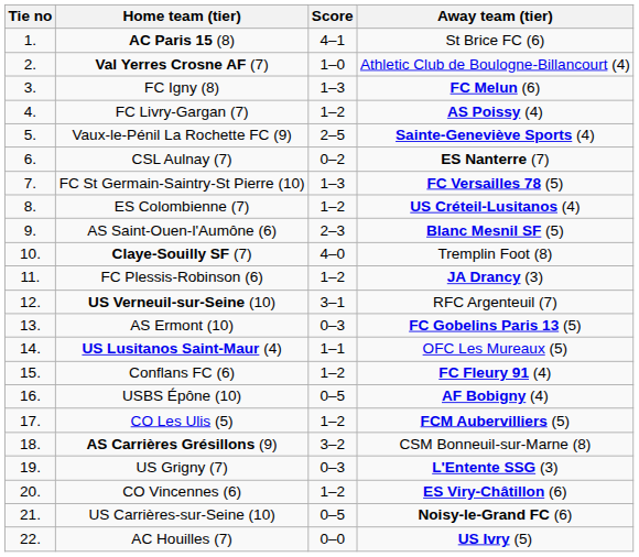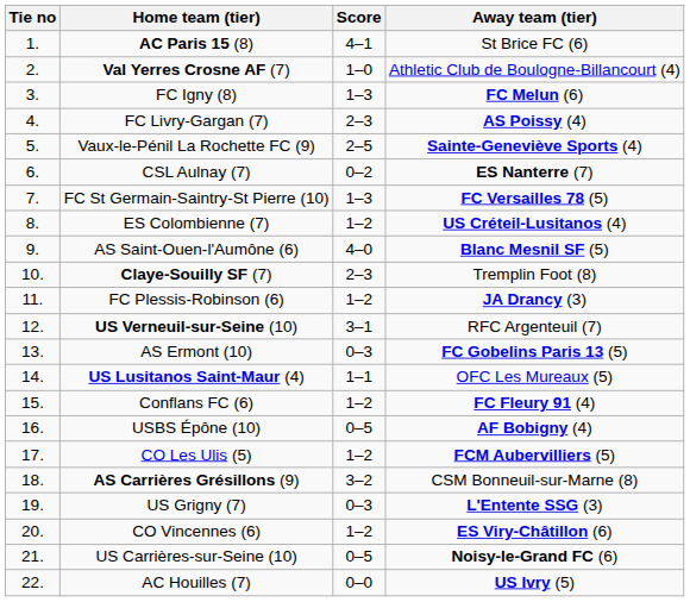FC Livry-Gargan (7) | Score: 1–2 -> 2–3
AS Saint-Ouen-l'Aumône (6) | Score: 2–3 -> 4–0
Claye-Souilly SF (7) | Score: 4–0 -> 2–3
